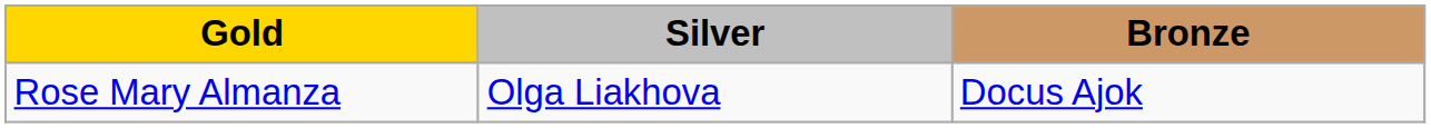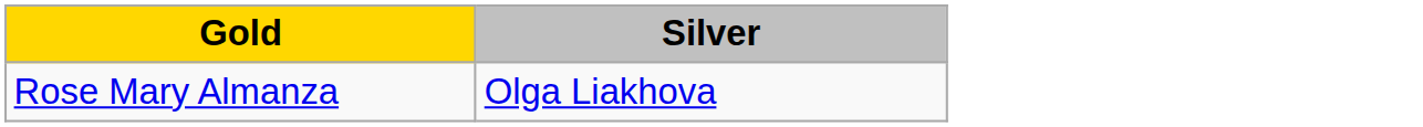- column: Bronze | Docus Ajok
